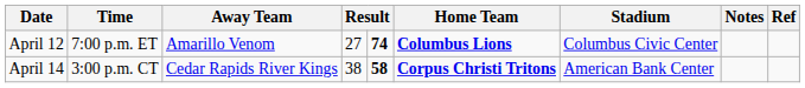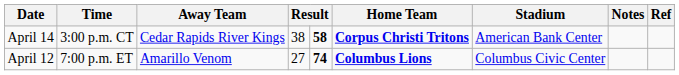rows swapped: April 12 <-> April 14
